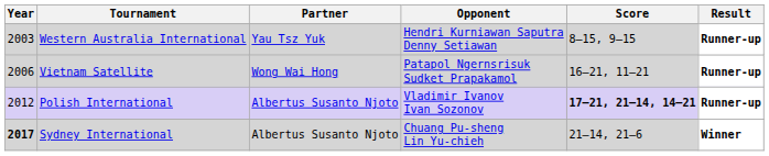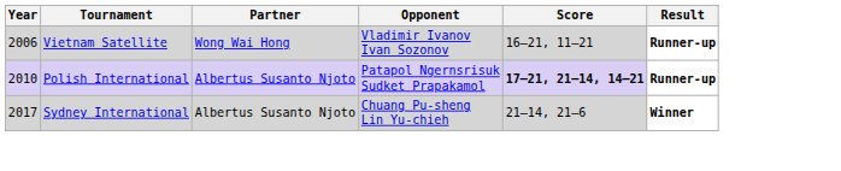- row: 2003 | Western Australia International | Yau Tsz Yuk | Hendri Kurniawan Saputra Denny Setiawan | 8–15, 9–15 | Runner-up
Vietnam Satellite | Opponent: Patapol Ngernsrisuk Sudket Prapakamol -> Vladimir Ivanov Ivan Sozonov
Polish International | Year: 2012 -> 2010
Polish International | Opponent: Vladimir Ivanov Ivan Sozonov -> Patapol Ngernsrisuk Sudket Prapakamol
Sydney International | Year: bold -> normal
